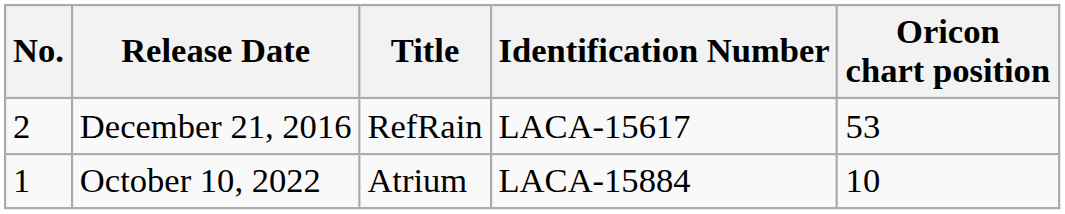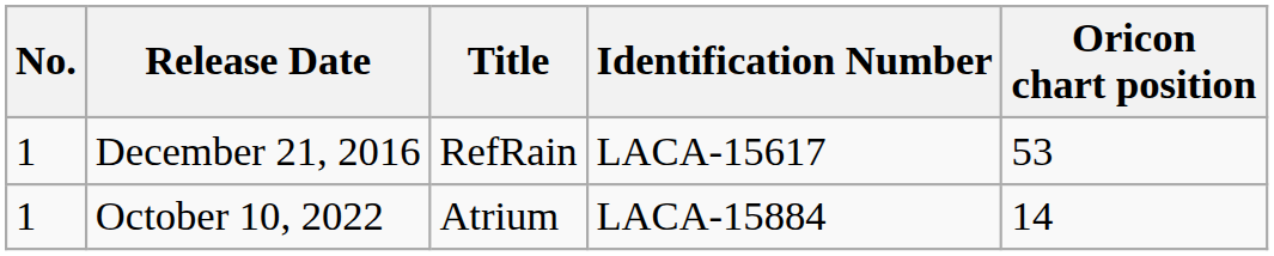December 21, 2016 | No.: 2 -> 1
October 10, 2022 | Oricon chart position: 10 -> 14
